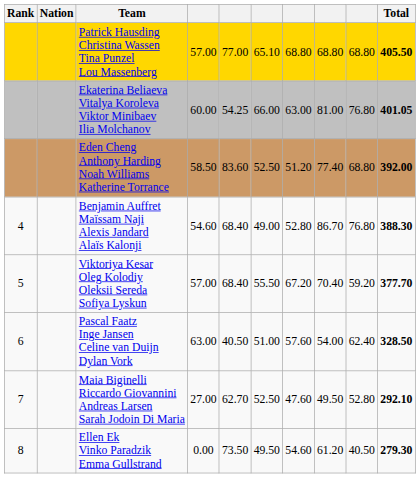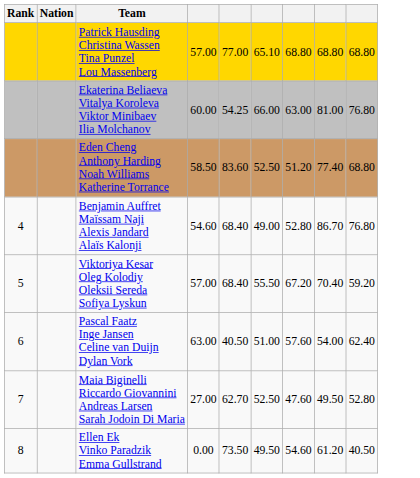- column: Total | 405.50 | 401.05 | 392.00 | 388.30 | 377.70 | 328.50 | 292.10 | 279.30
